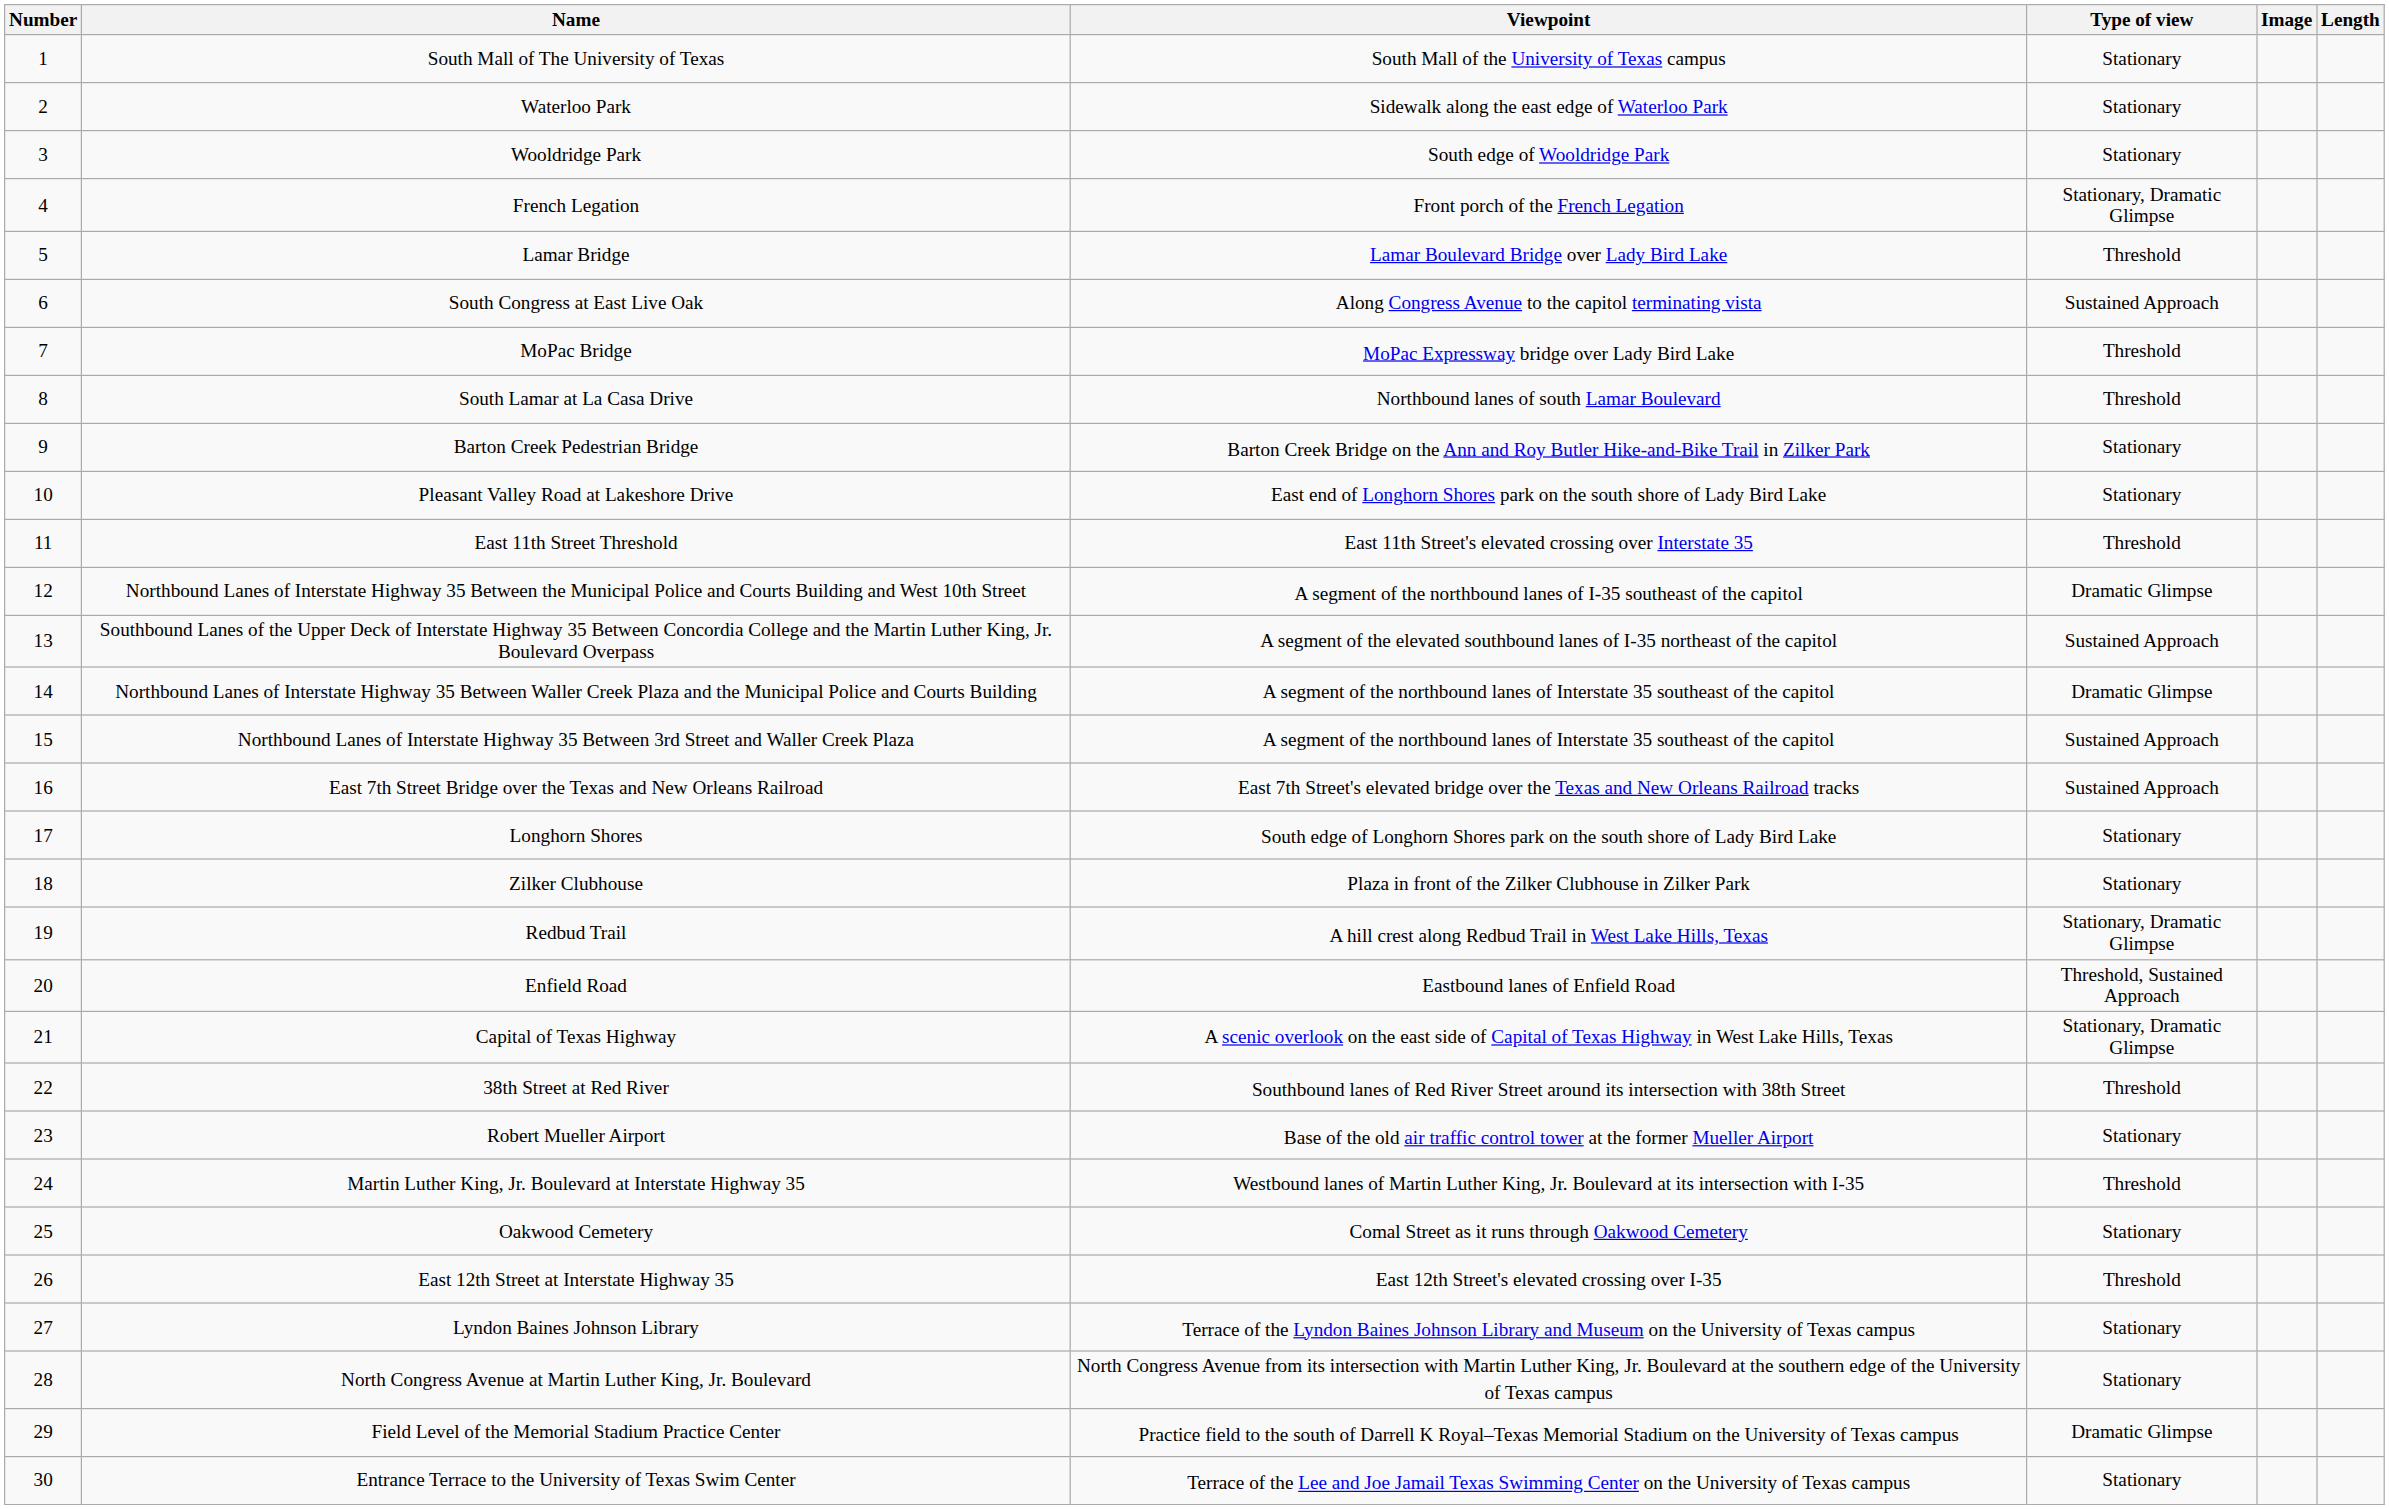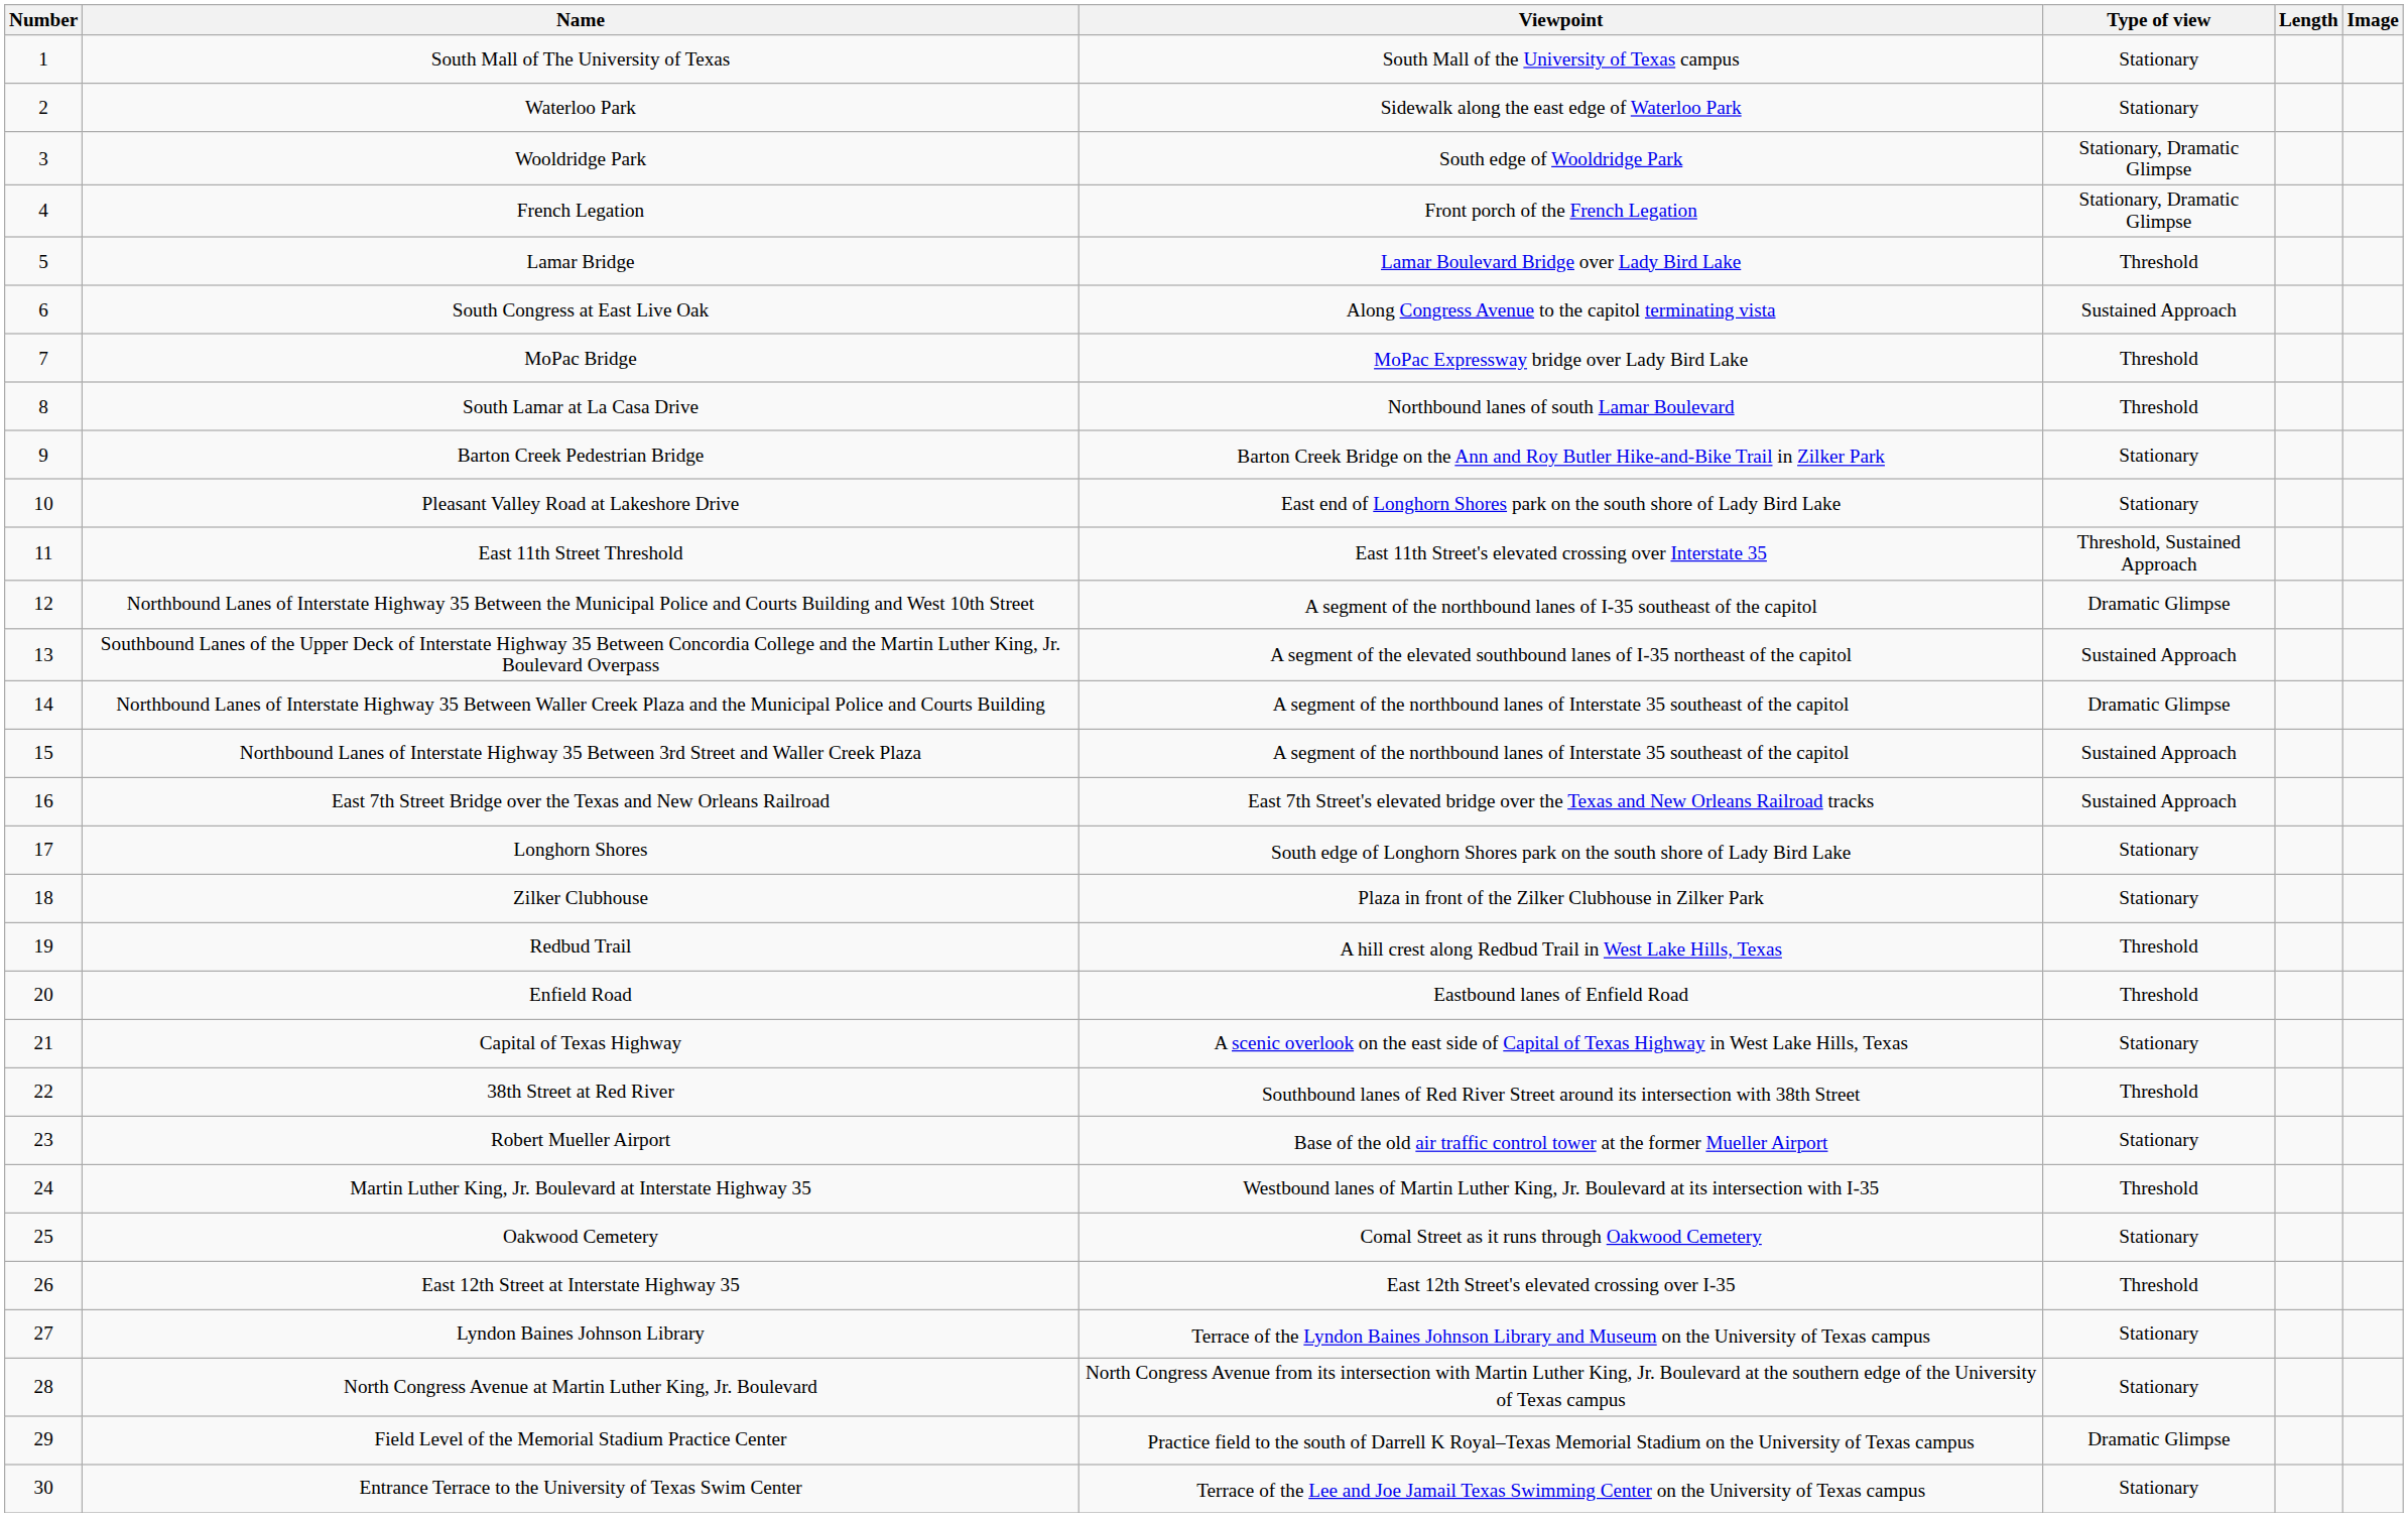columns swapped: Length <-> Image
Wooldridge Park | Type of view: Stationary -> Stationary, Dramatic Glimpse
East 11th Street Threshold | Type of view: Threshold -> Threshold, Sustained Approach
Redbud Trail | Type of view: Stationary, Dramatic Glimpse -> Threshold
Enfield Road | Type of view: Threshold, Sustained Approach -> Threshold
Capital of Texas Highway | Type of view: Stationary, Dramatic Glimpse -> Stationary
